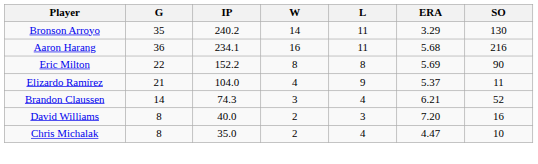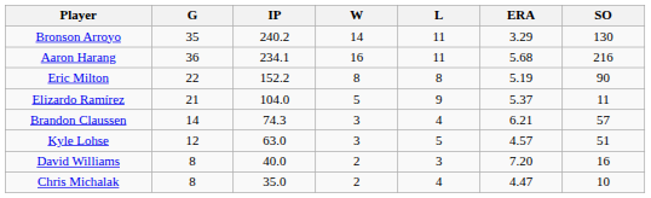Eric Milton | ERA: 5.69 -> 5.19
Elizardo Ramírez | W: 4 -> 5
Brandon Claussen | SO: 52 -> 57
+ row: Kyle Lohse | 12 | 63.0 | 3 | 5 | 4.57 | 51
